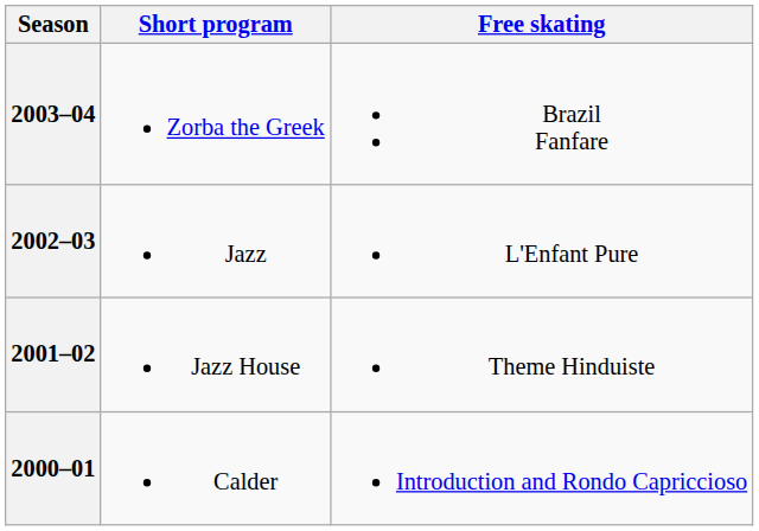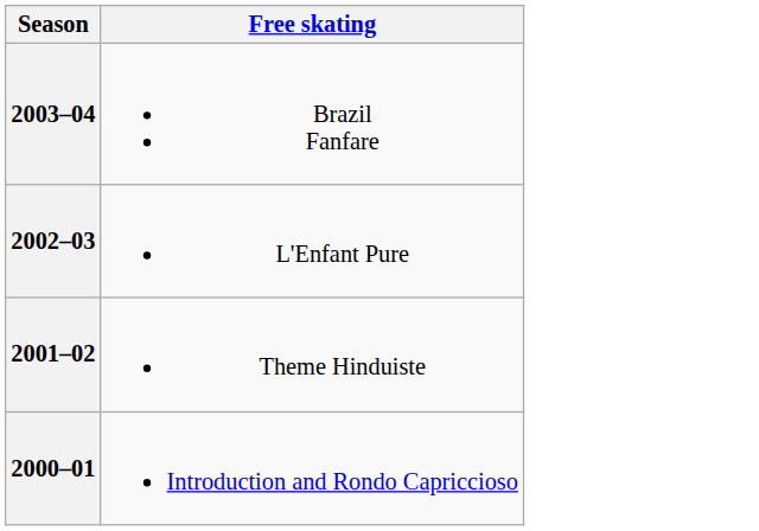- column: Short program | Zorba the Greek | Jazz | Jazz House | Calder
